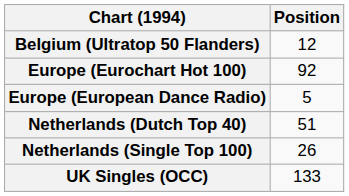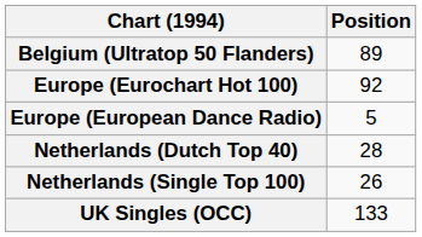Belgium (Ultratop 50 Flanders) | Position: 12 -> 89
Netherlands (Dutch Top 40) | Position: 51 -> 28
